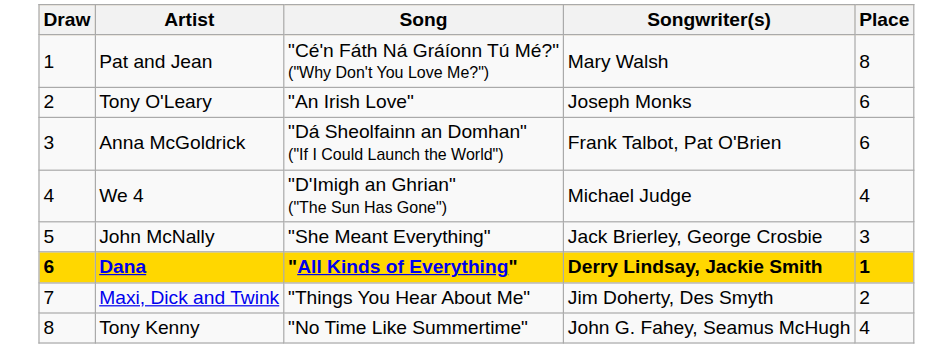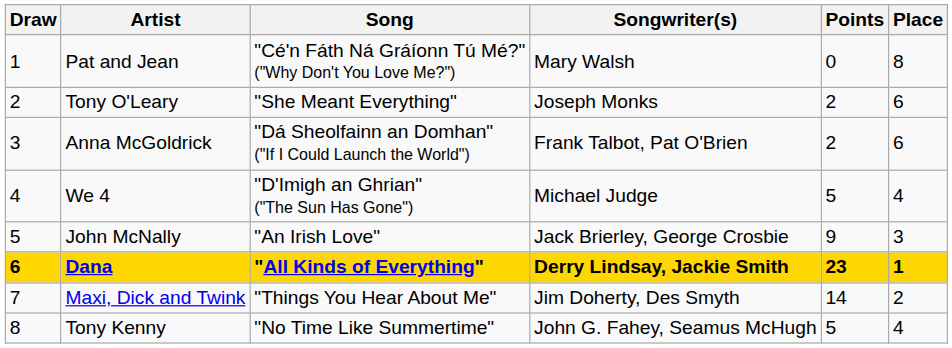+ column: Points | 0 | 2 | 2 | 5 | 9 | 23 | 14 | 5
Tony O'Leary | Song: "An Irish Love" -> "She Meant Everything"
John McNally | Song: "She Meant Everything" -> "An Irish Love"
